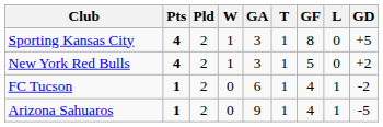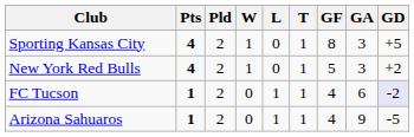columns swapped: L <-> GA
FC Tucson | GD: no background -> lavender background
